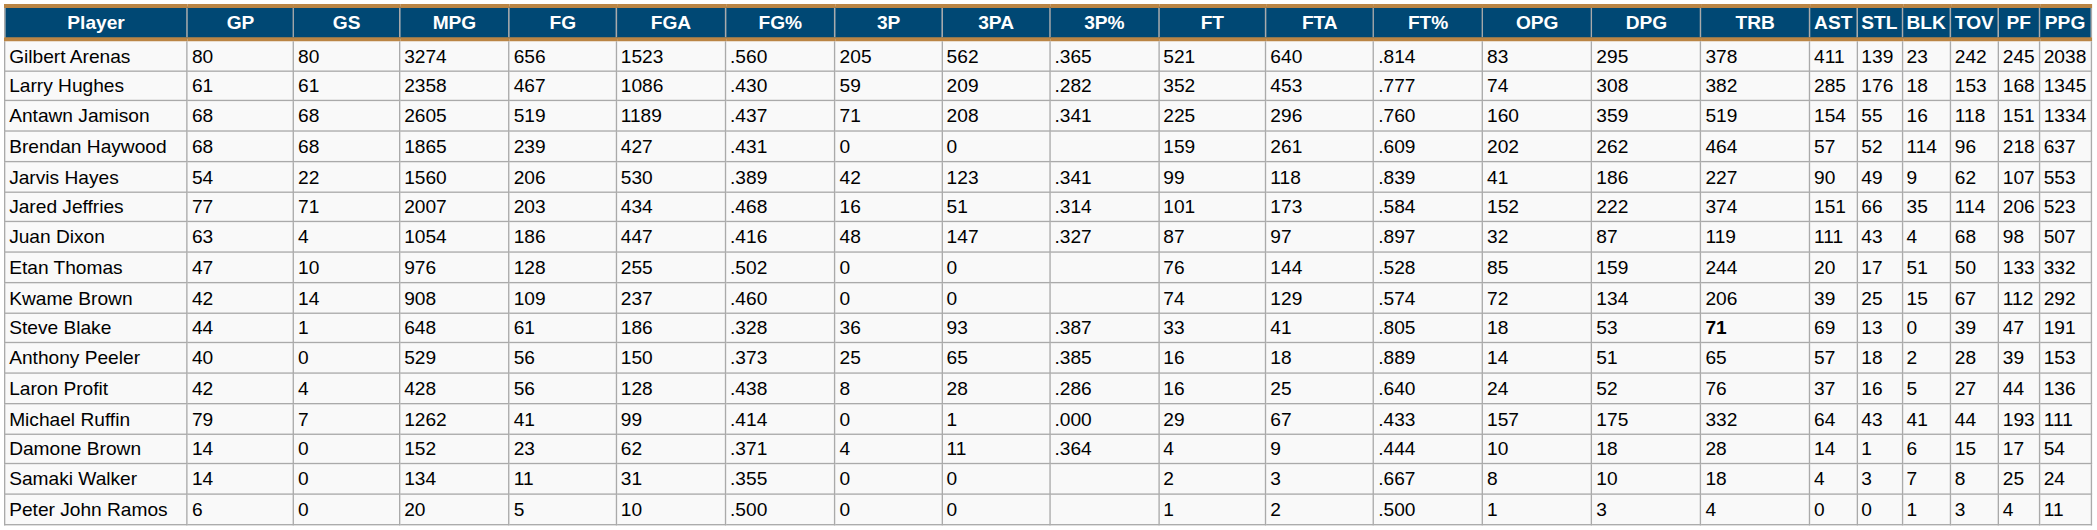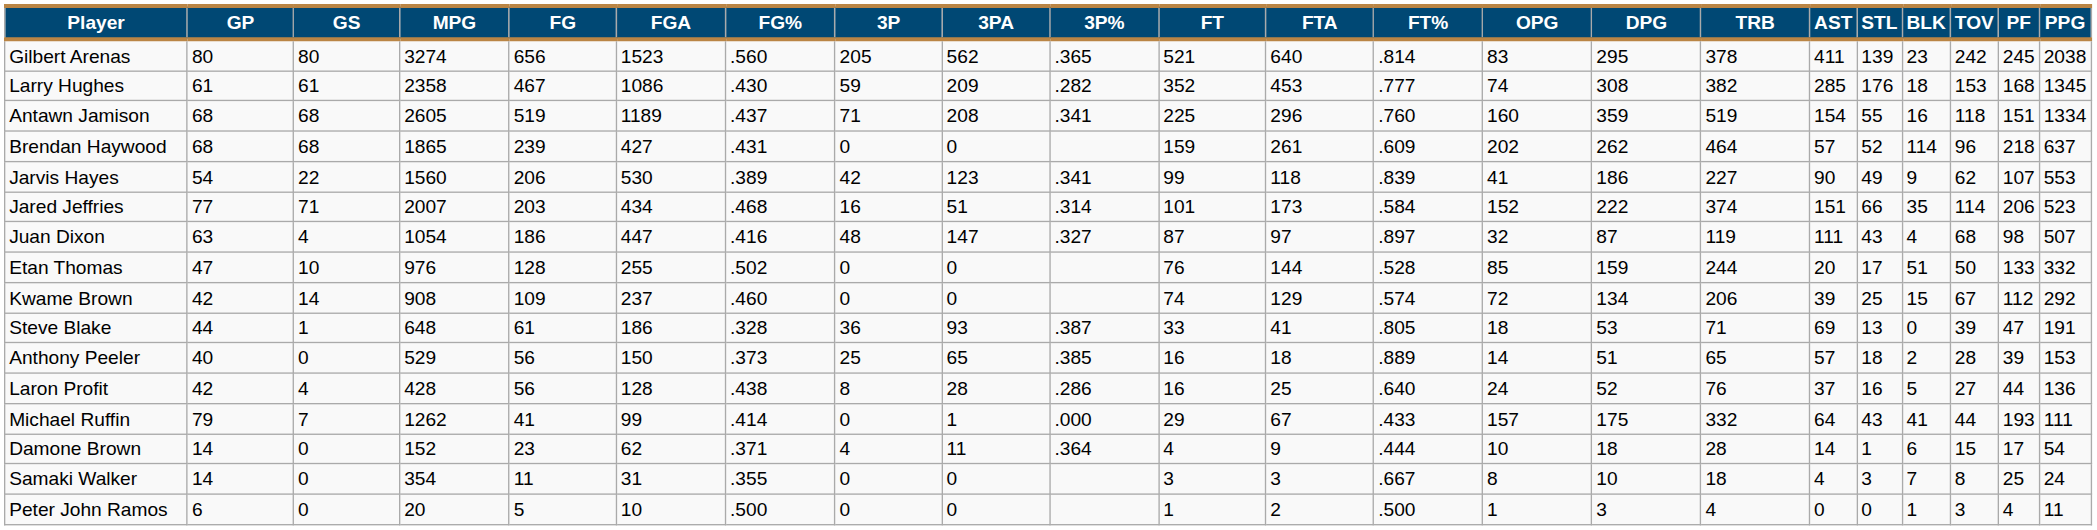Steve Blake | TRB: bold -> normal
Samaki Walker | MPG: 134 -> 354
Samaki Walker | FT: 2 -> 3
